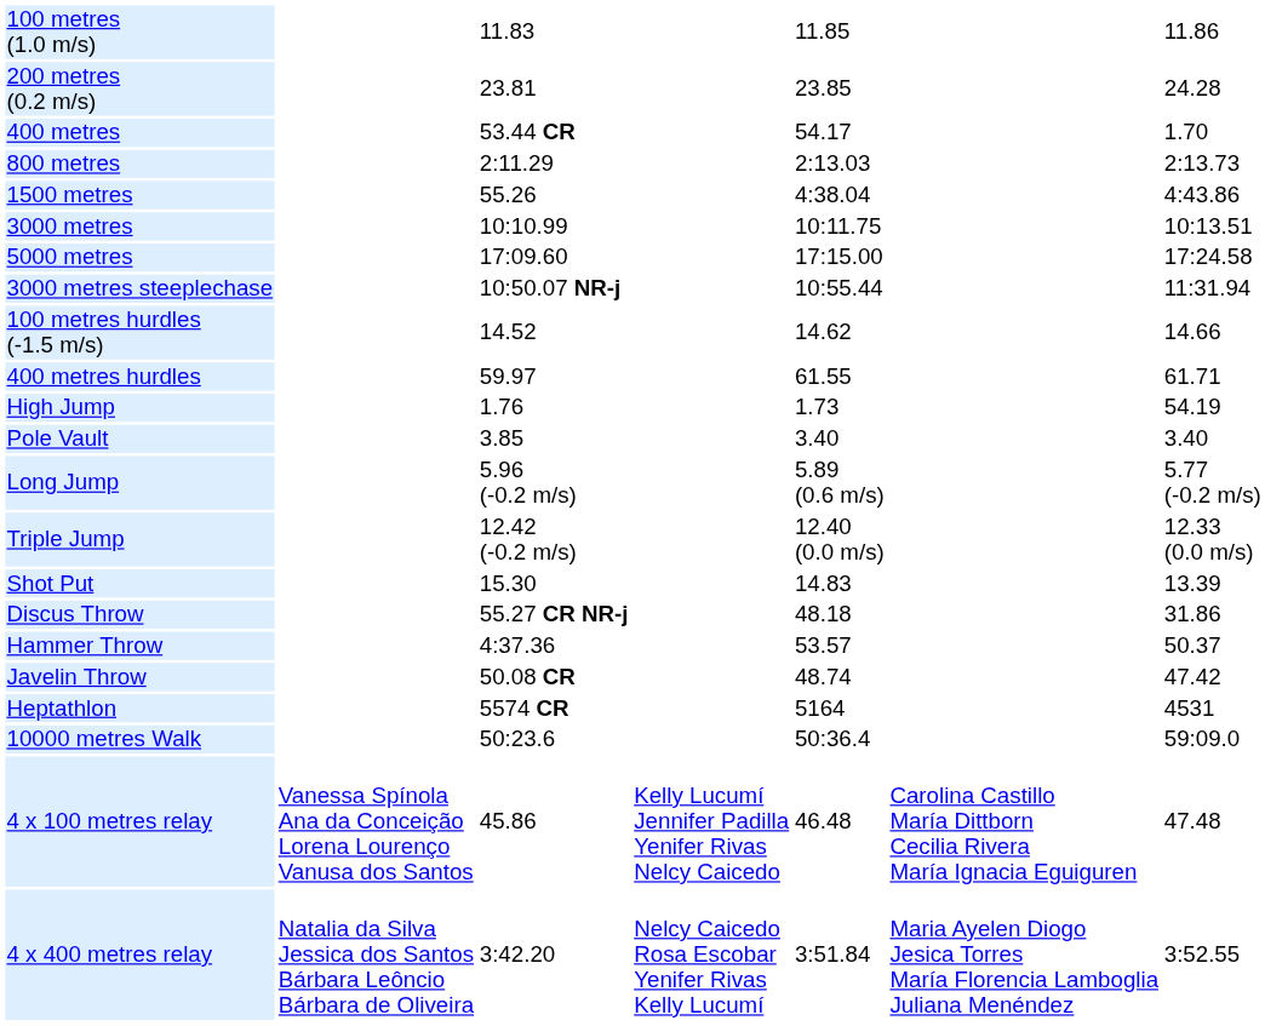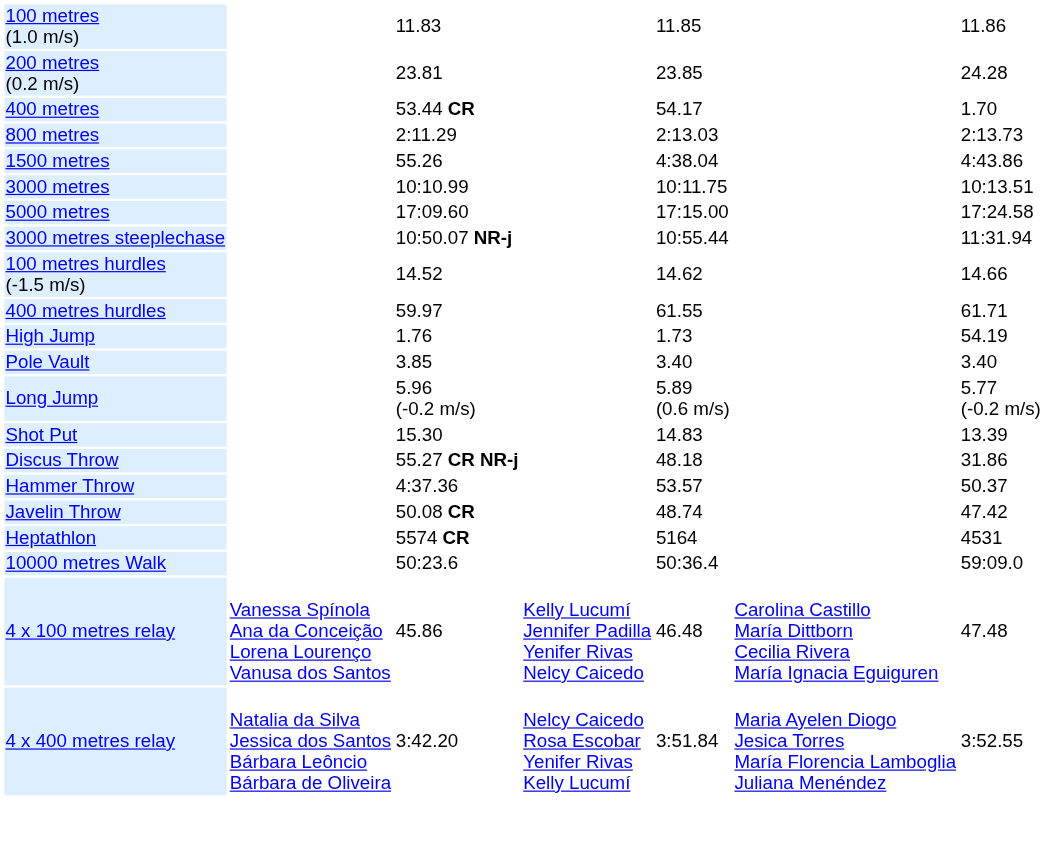- row: Triple Jump | 12.42 (-0.2 m/s) | 12.40 (0.0 m/s) | 12.33 (0.0 m/s)
